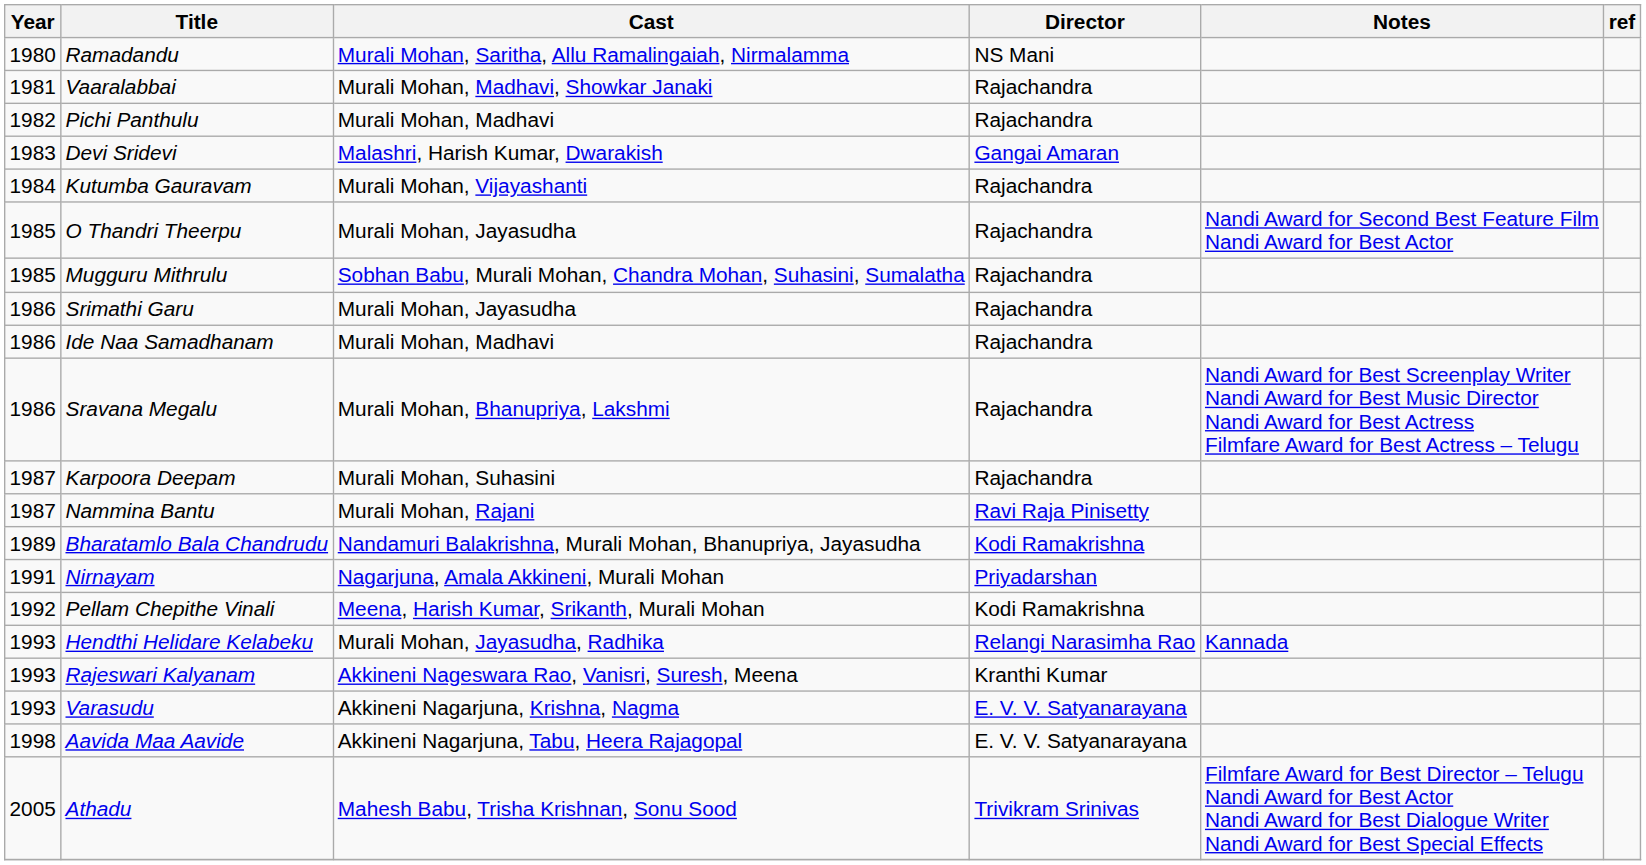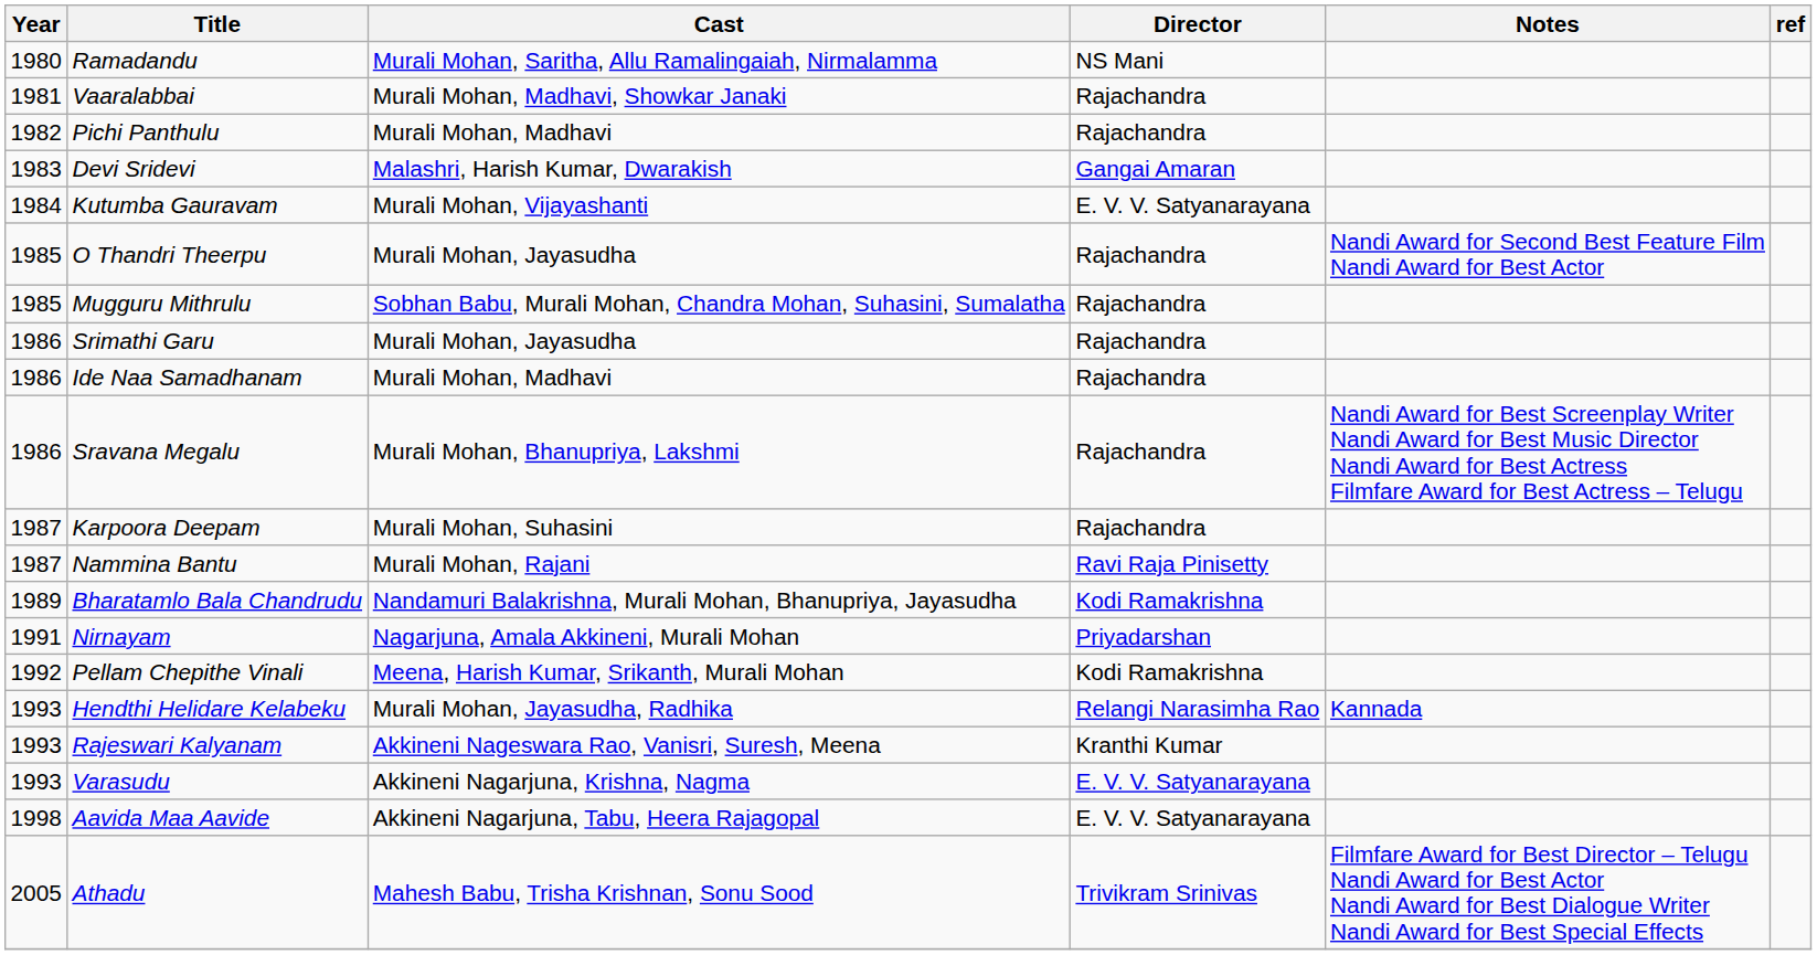Kutumba Gauravam | Director: Rajachandra -> E. V. V. Satyanarayana
